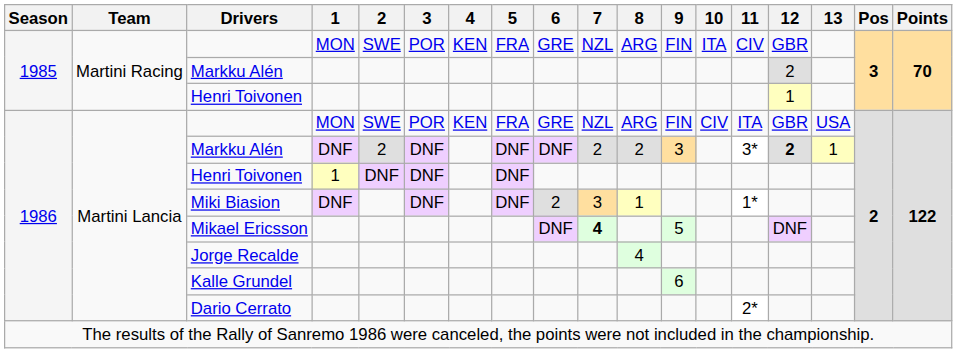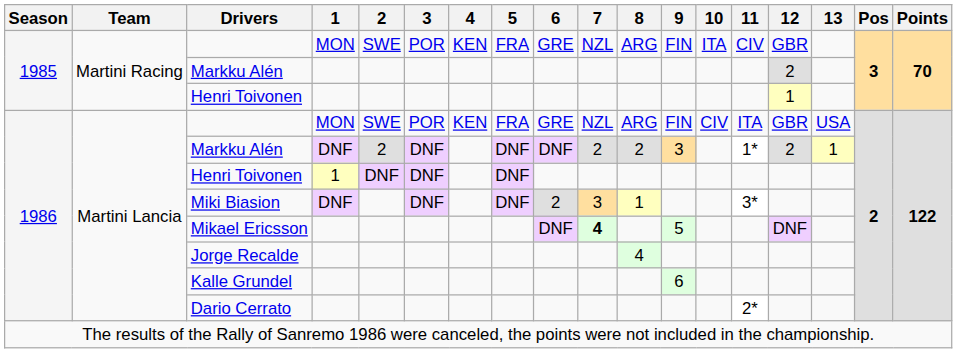1986 / Markku Alén | 11: 3* -> 1*
1986 / Markku Alén | 12: bold -> normal
Miki Biasion | 11: 1* -> 3*
